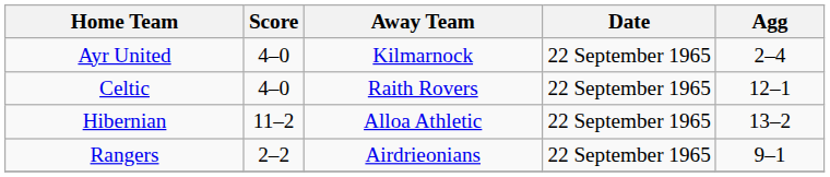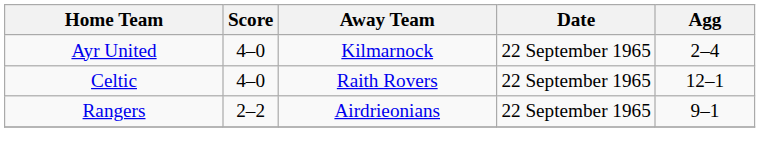- row: Hibernian | 11–2 | Alloa Athletic | 22 September 1965 | 13–2
